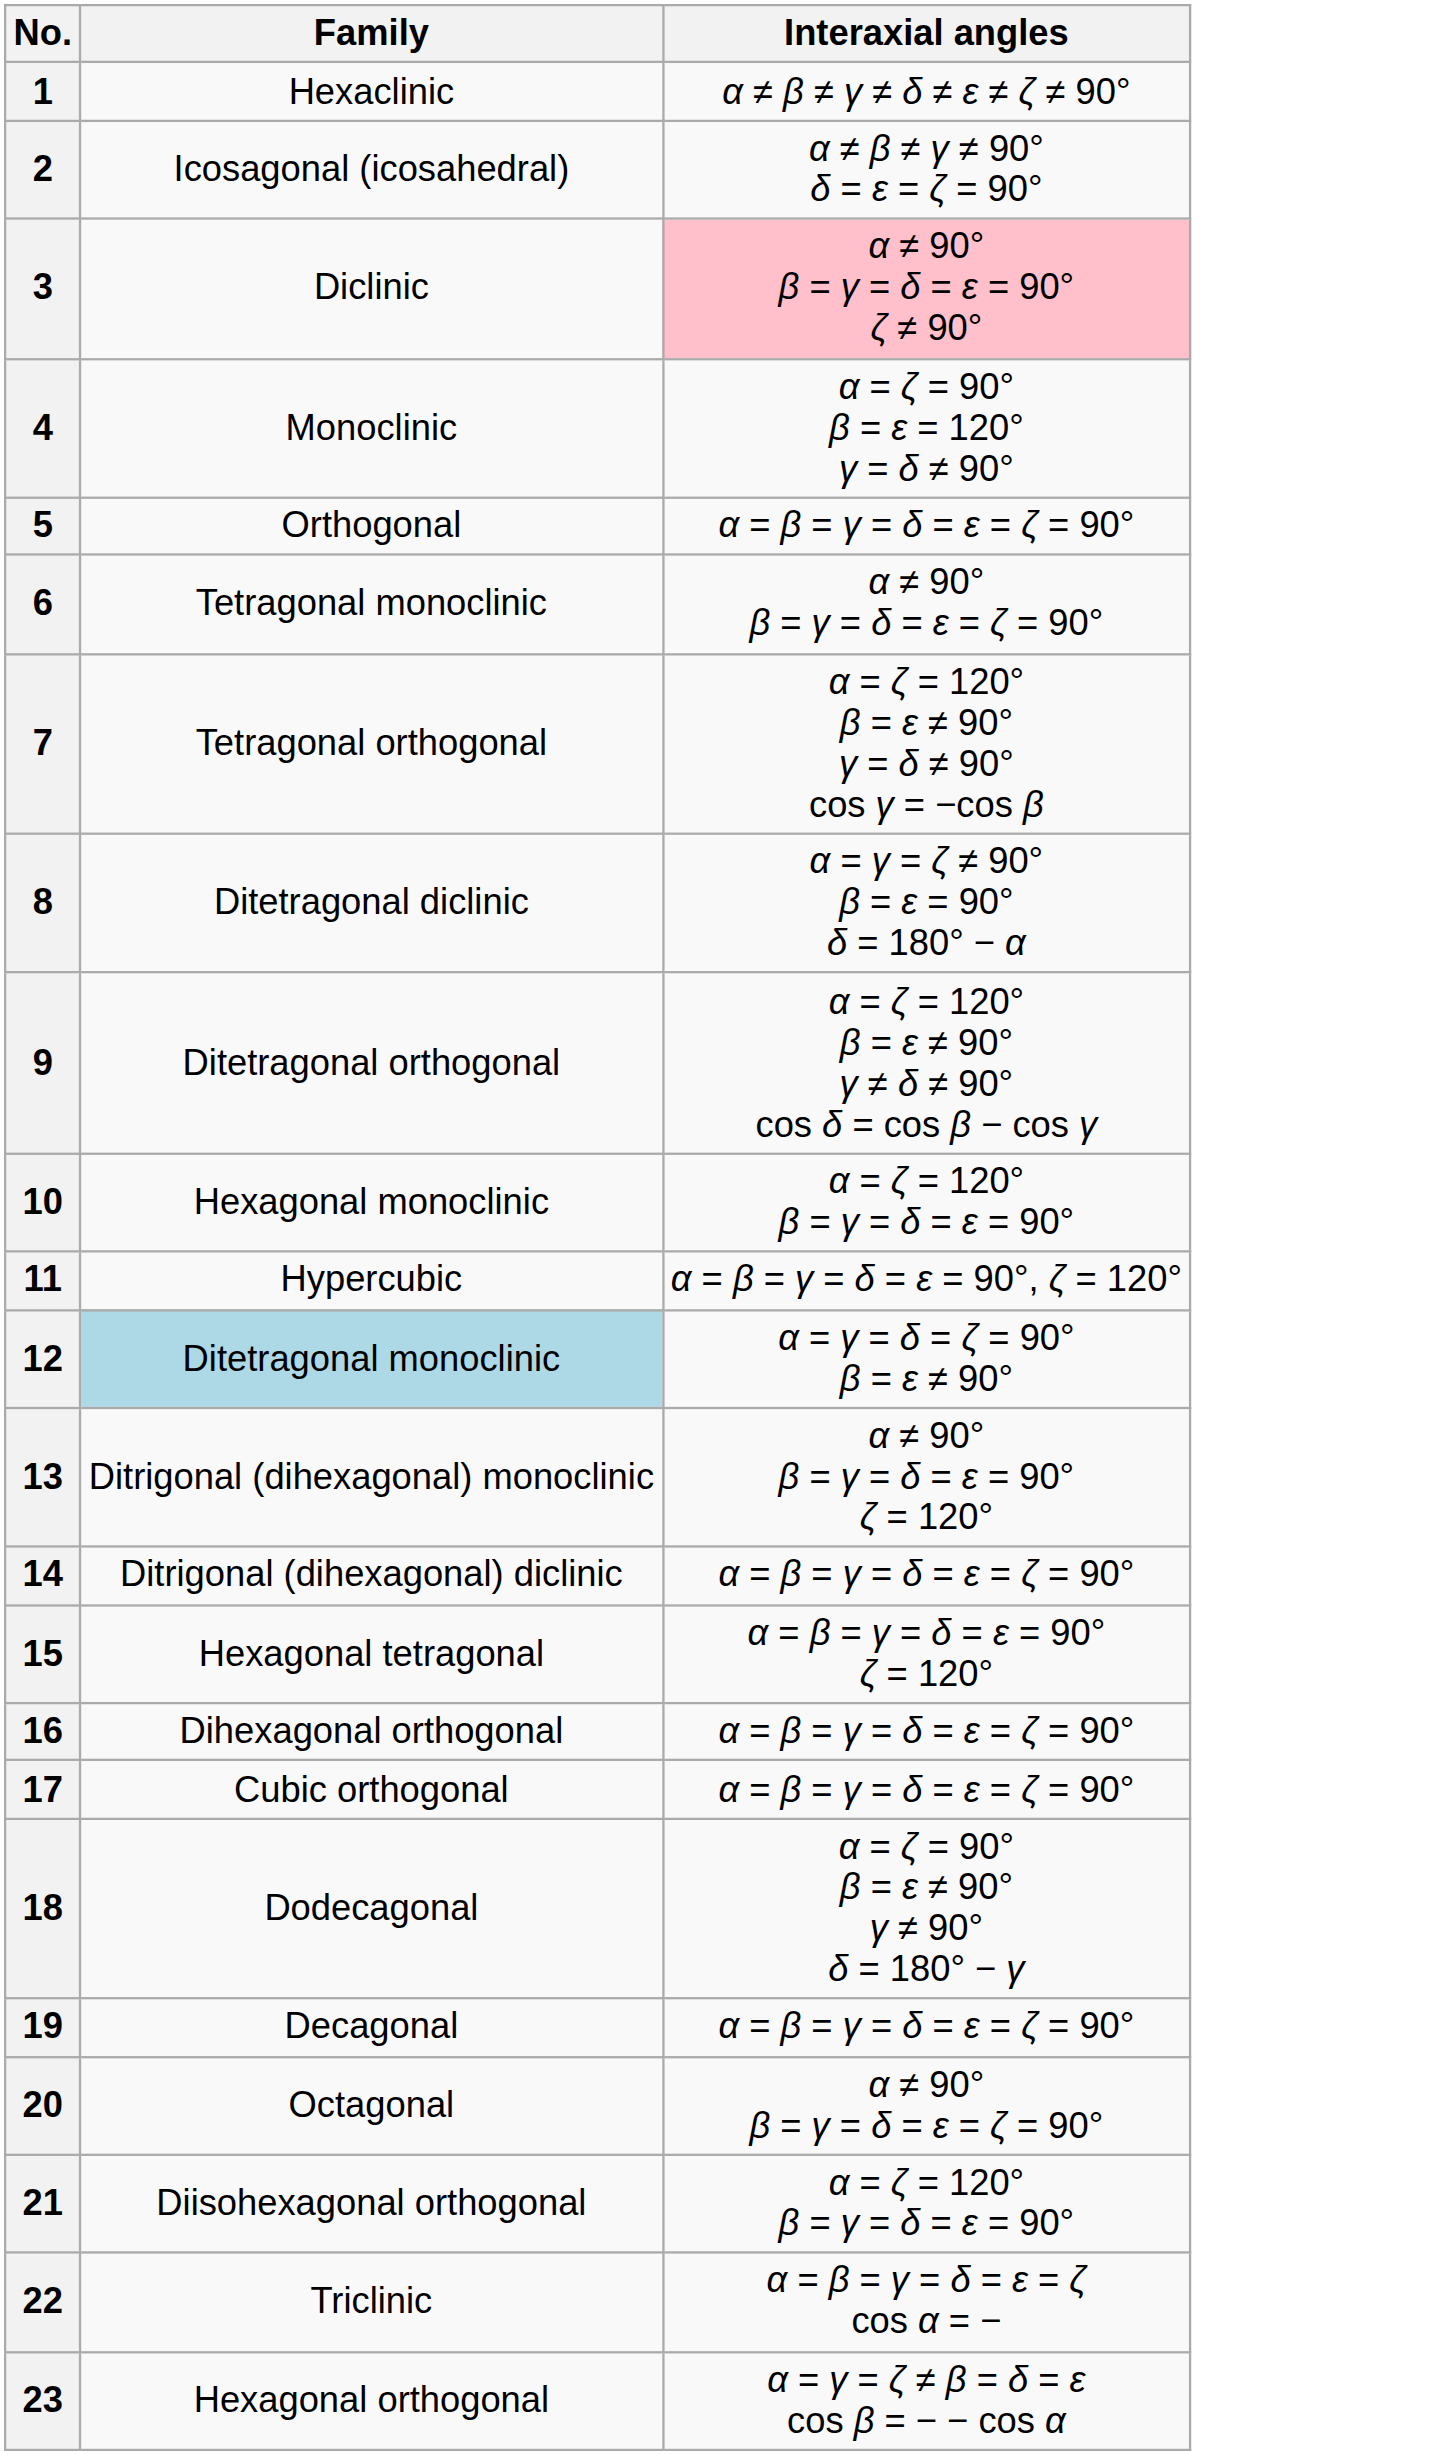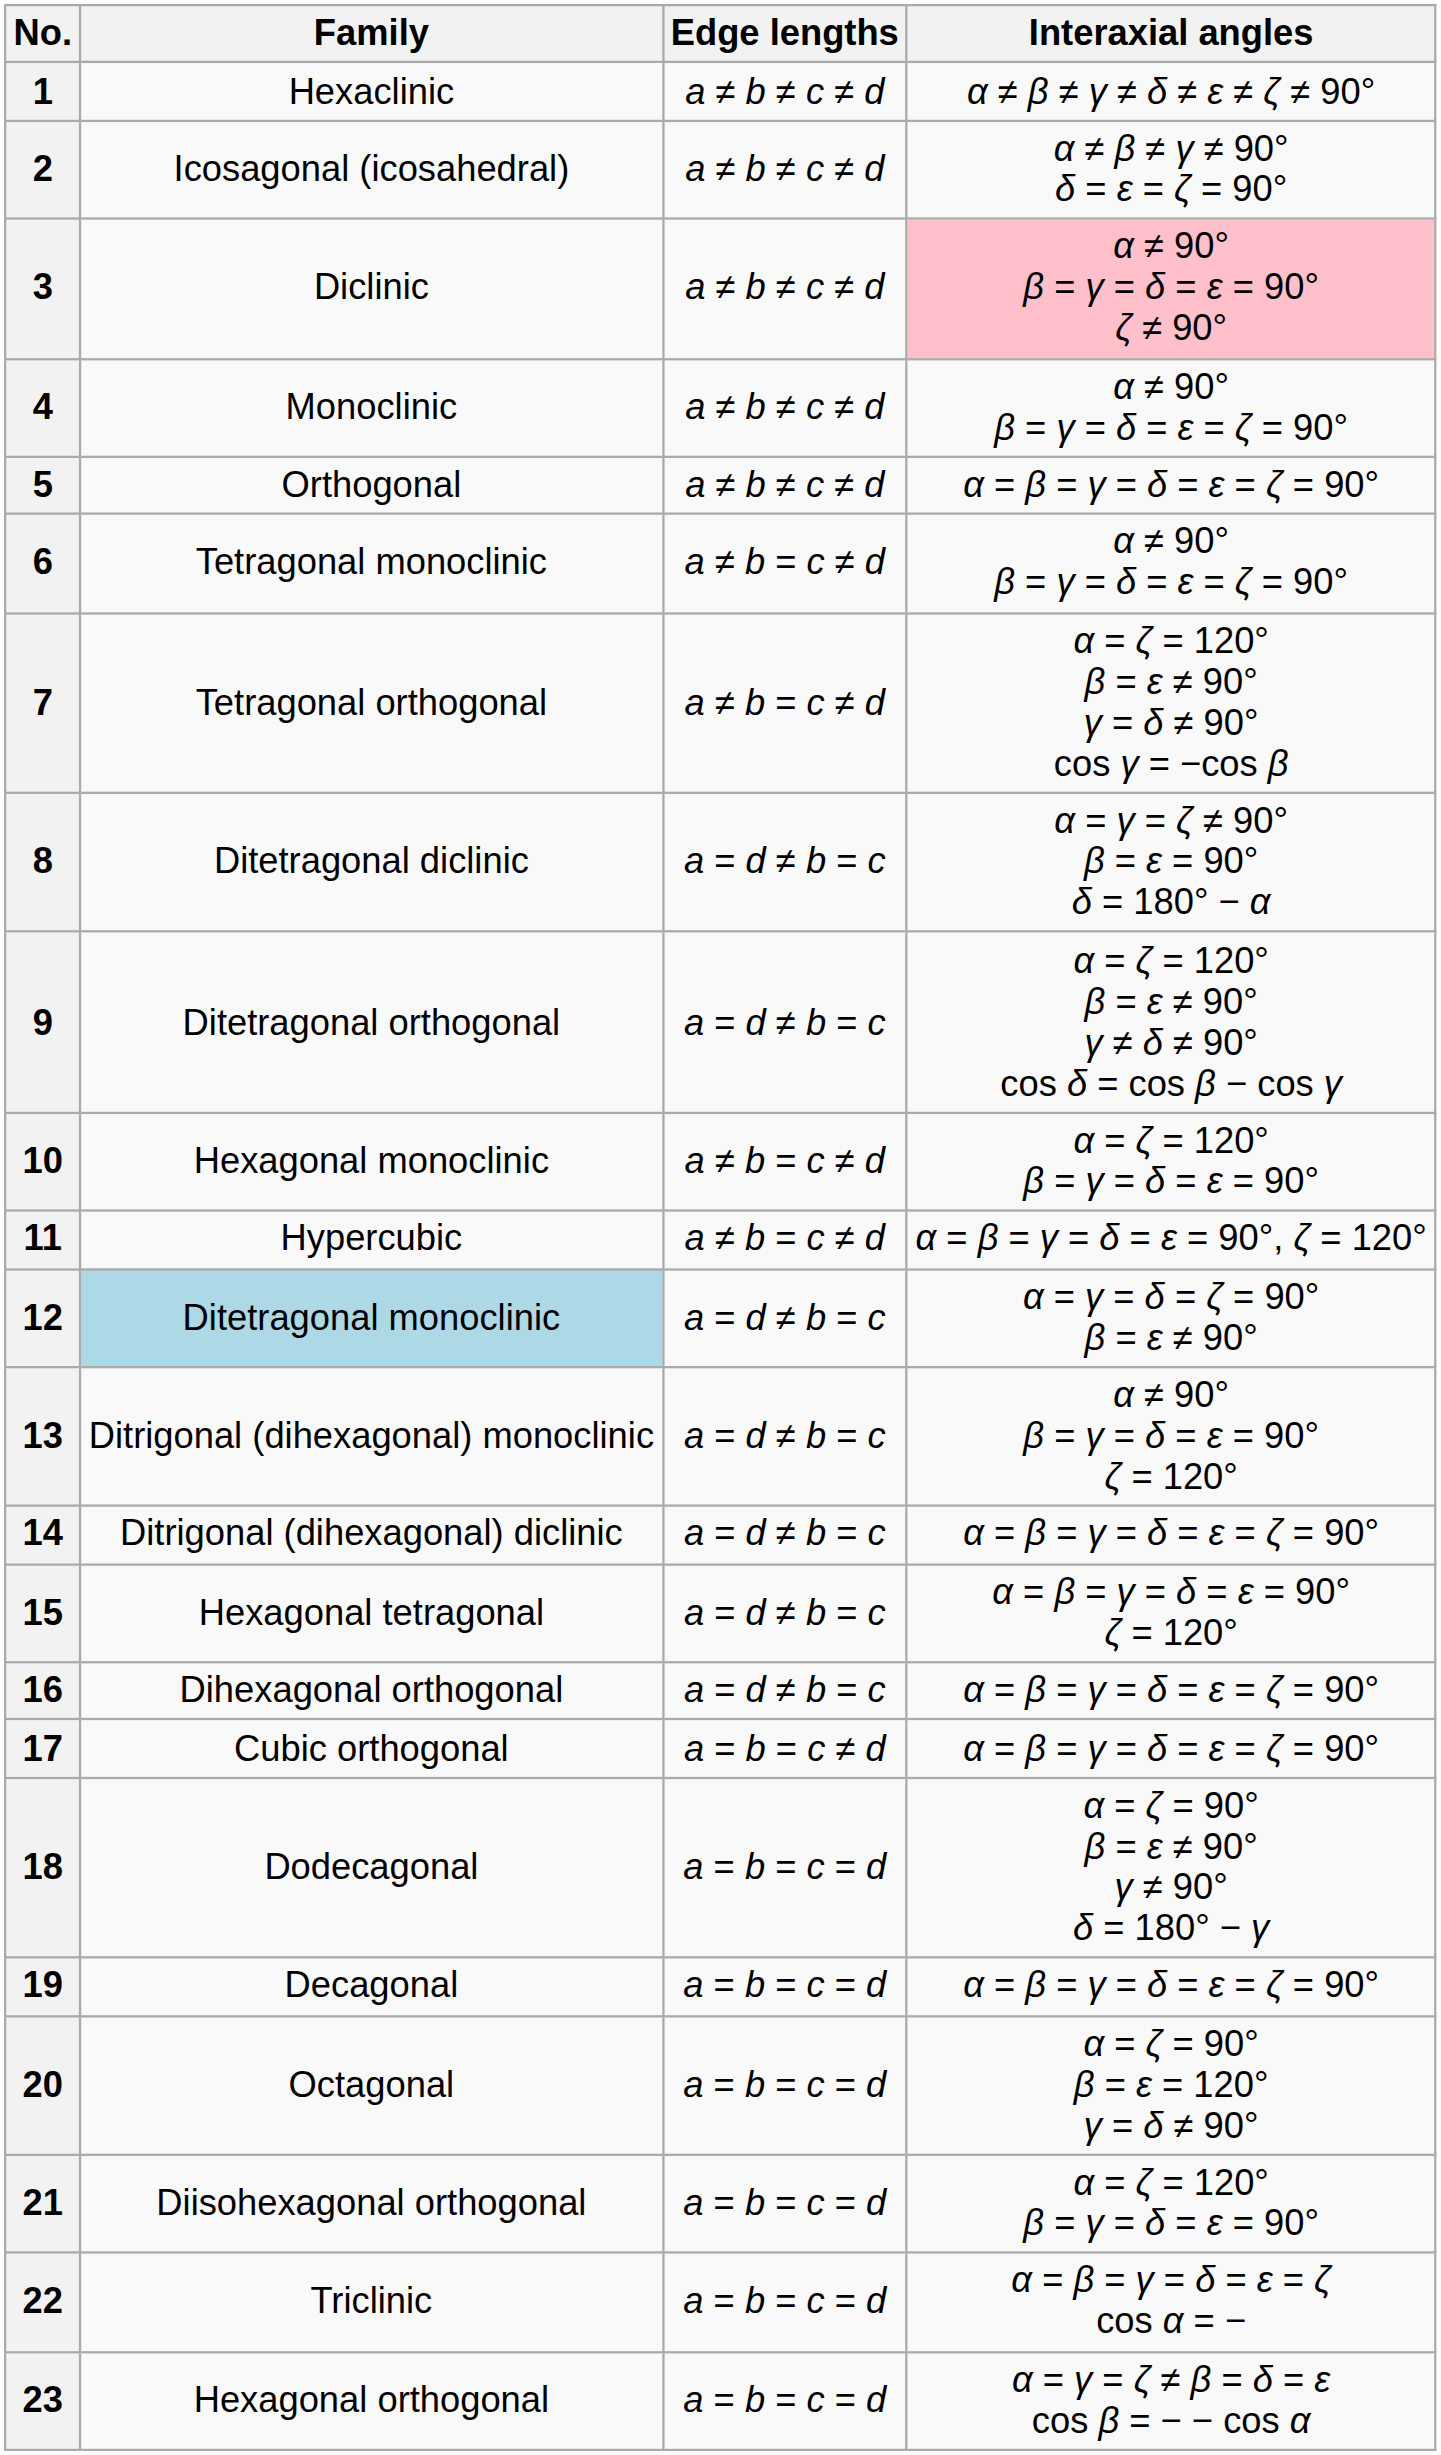+ column: Edge lengths | a ≠ b ≠ c ≠ d | a ≠ b ≠ c ≠ d | a ≠ b ≠ c ≠ d | a ≠ b ≠ c ≠ d | a ≠ b ≠ c ≠ d | a ≠ b = c ≠ d | a ≠ b = c ≠ d | a = d ≠ b = c | a = d ≠ b = c | a ≠ b = c ≠ d | a ≠ b = c ≠ d | a = d ≠ b = c | a = d ≠ b = c | a = d ≠ b = c | a = d ≠ b = c | a = d ≠ b = c | a = b = c ≠ d | a = b = c = d | a = b = c = d | a = b = c = d | a = b = c = d | a = b = c = d | a = b = c = d
4 | Interaxial angles: α = ζ = 90° β = ε = 120° γ = δ ≠ 90° -> α ≠ 90° β = γ = δ = ε = ζ = 90°
20 | Interaxial angles: α ≠ 90° β = γ = δ = ε = ζ = 90° -> α = ζ = 90° β = ε = 120° γ = δ ≠ 90°
